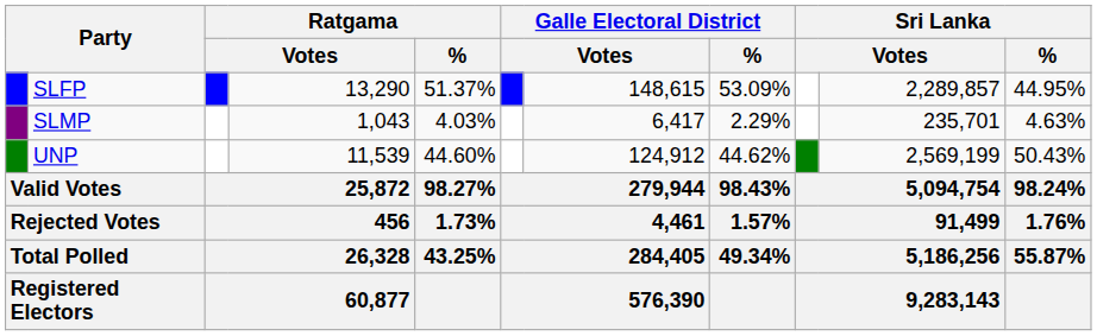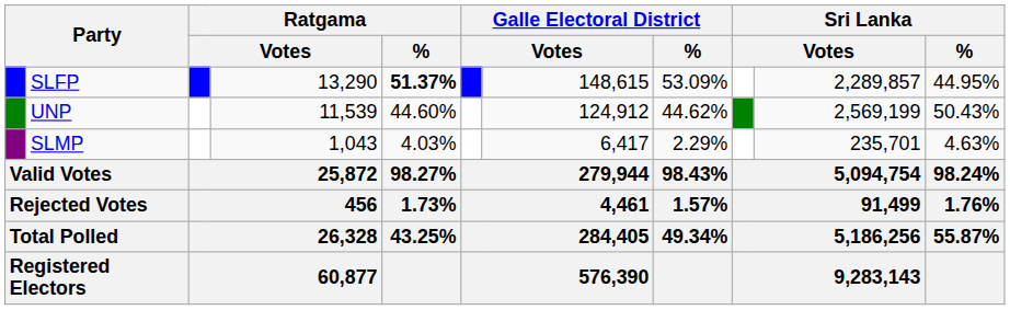SLFP | Ratgama / %: normal -> bold
rows swapped: UNP <-> SLMP
